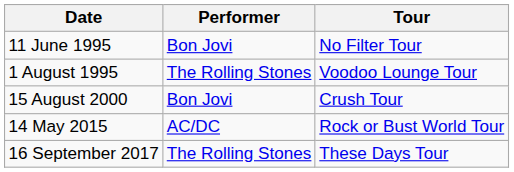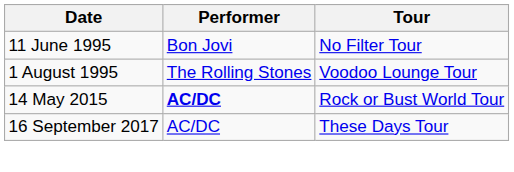- row: 15 August 2000 | Bon Jovi | Crush Tour
14 May 2015 | Performer: normal -> bold
16 September 2017 | Performer: The Rolling Stones -> AC/DC
